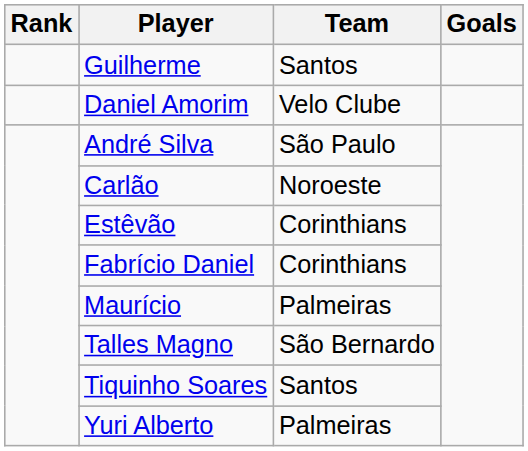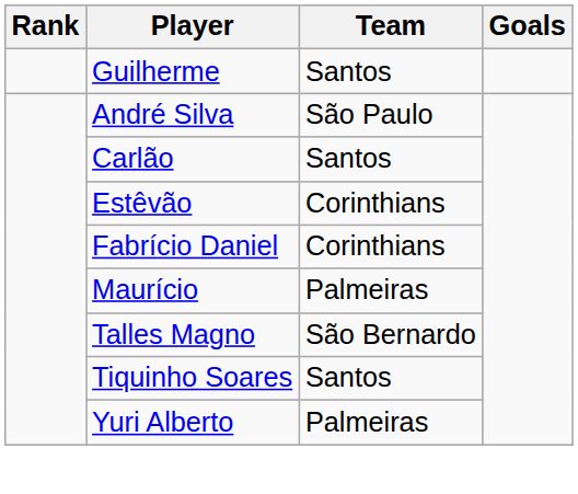- row: Daniel Amorim | Velo Clube
Carlão | Team: Noroeste -> Santos
